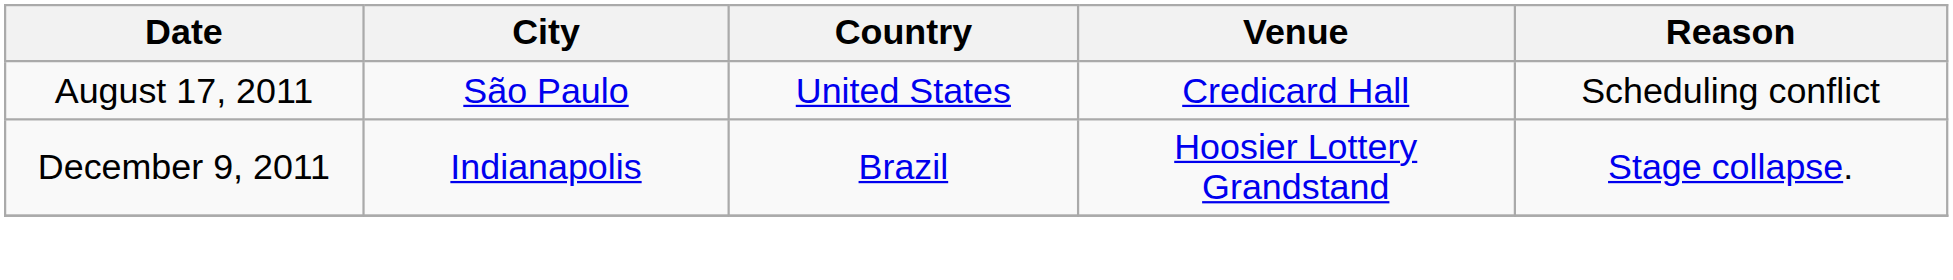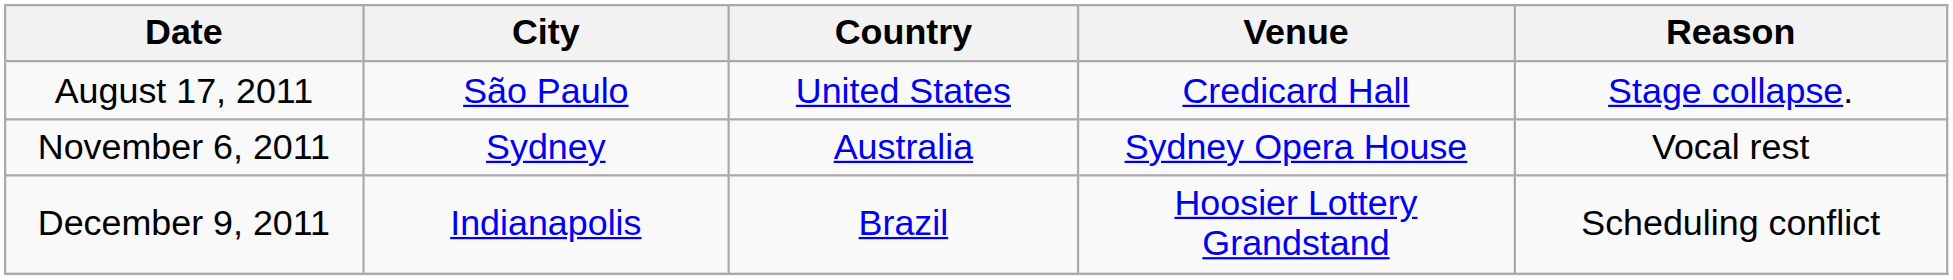August 17, 2011 | Reason: Scheduling conflict -> Stage collapse.
+ row: November 6, 2011 | Sydney | Australia | Sydney Opera House | Vocal rest
December 9, 2011 | Reason: Stage collapse. -> Scheduling conflict
